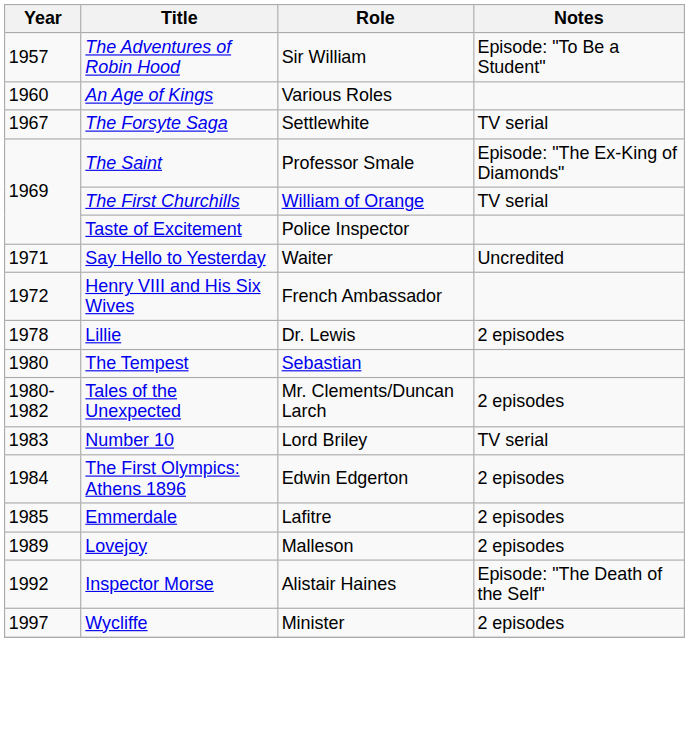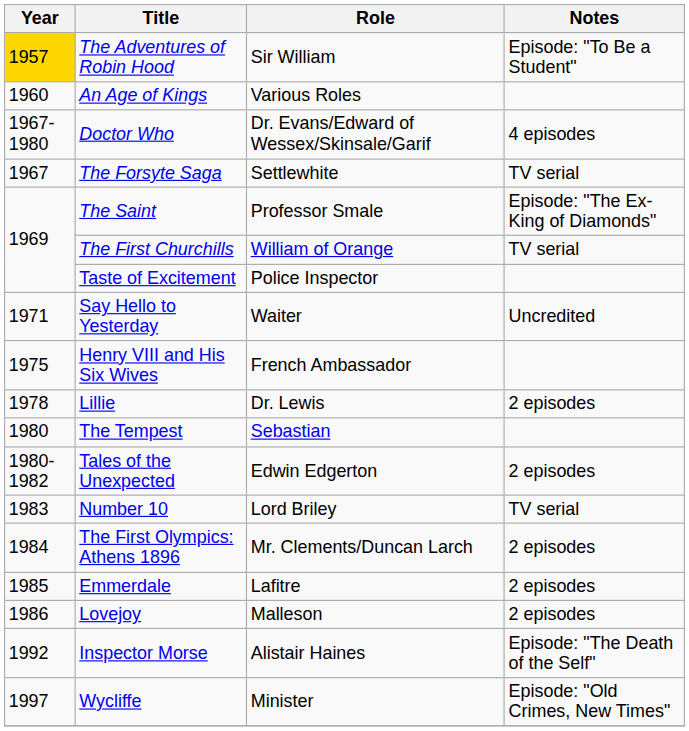The Adventures of Robin Hood | Year: no background -> gold background
+ row: 1967-1980 | Doctor Who | Dr. Evans/Edward of Wessex/Skinsale/Garif | 4 episodes
Henry VIII and His Six Wives | Year: 1972 -> 1975
Tales of the Unexpected | Role: Mr. Clements/Duncan Larch -> Edwin Edgerton
The First Olympics: Athens 1896 | Role: Edwin Edgerton -> Mr. Clements/Duncan Larch
Lovejoy | Year: 1989 -> 1986
Wycliffe | Notes: 2 episodes -> Episode: "Old Crimes, New Times"
